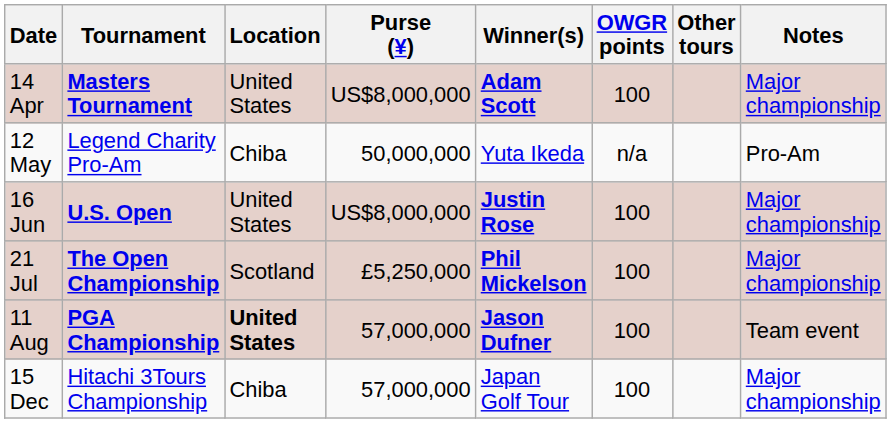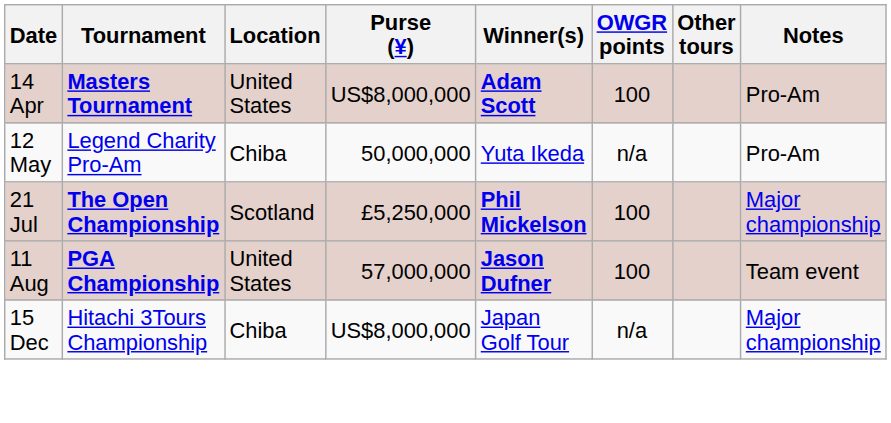14 Apr | Notes: Major championship -> Pro-Am
- row: 16 Jun | U.S. Open | United States | US$8,000,000 | Justin Rose | 100 | Major championship
11 Aug | Location: bold -> normal
15 Dec | Purse (¥): 57,000,000 -> US$8,000,000
15 Dec | OWGR points: 100 -> n/a
